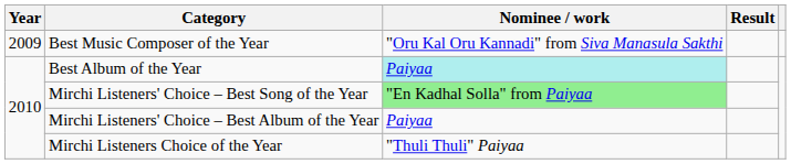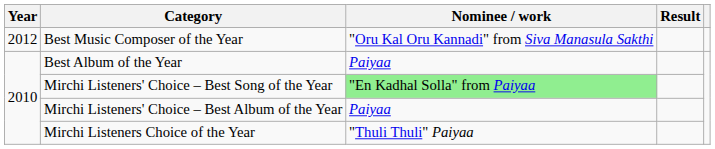Best Music Composer of the Year | Year: 2009 -> 2012
Best Album of the Year | Nominee / work: paleturquoise background -> no background
